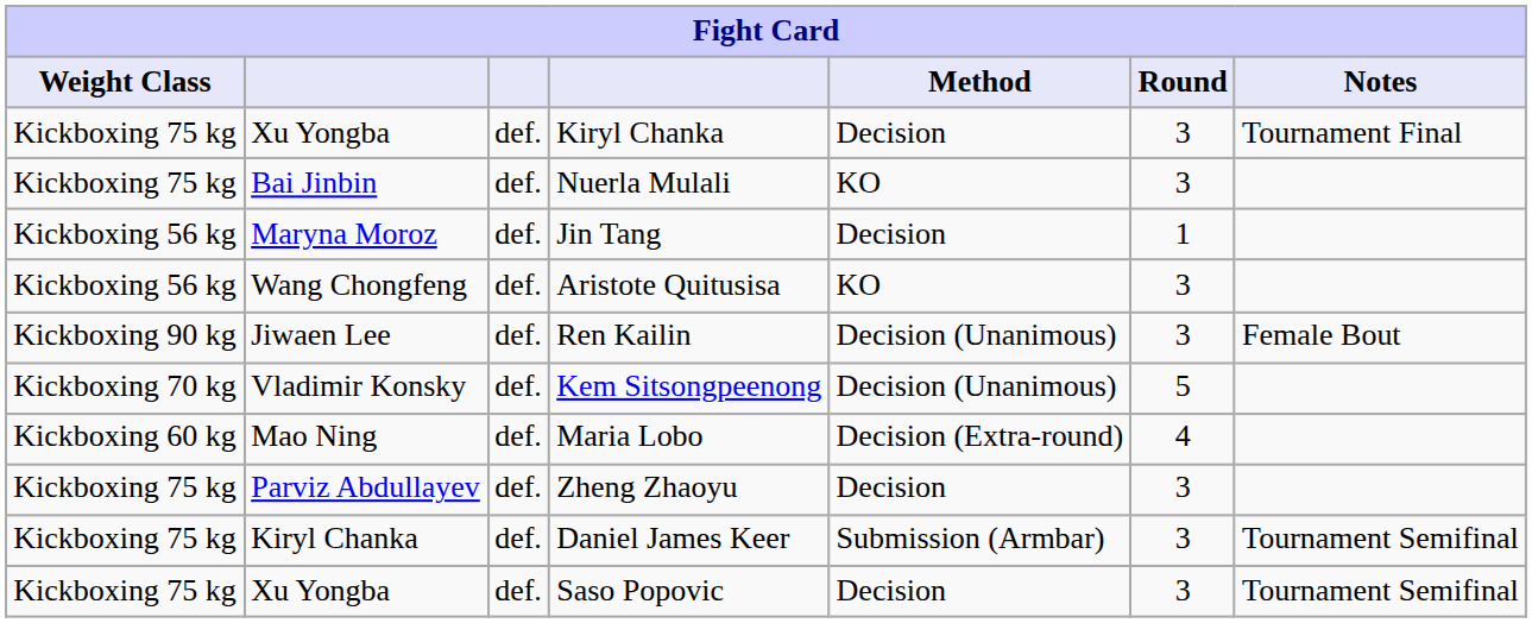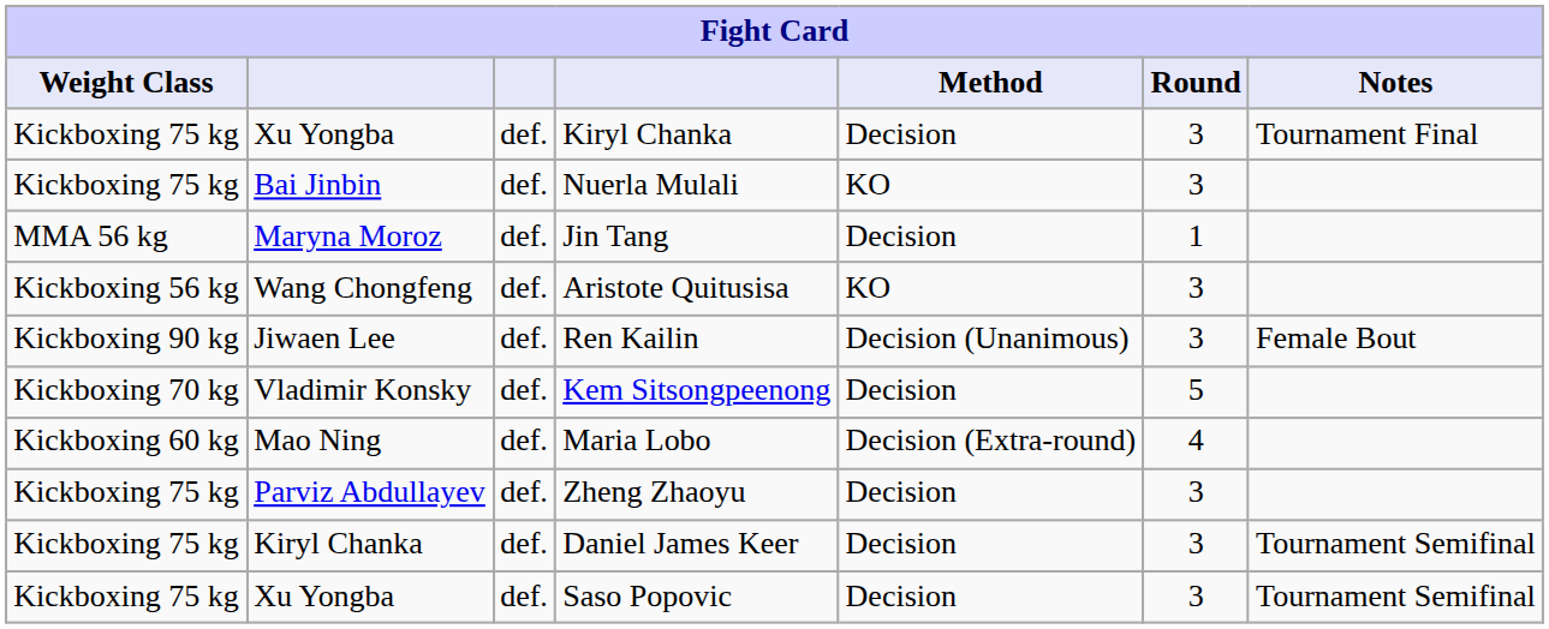Jin Tang | Weight Class: Kickboxing 56 kg -> MMA 56 kg
Kem Sitsongpeenong | Method: Decision (Unanimous) -> Decision
Daniel James Keer | Method: Submission (Armbar) -> Decision
